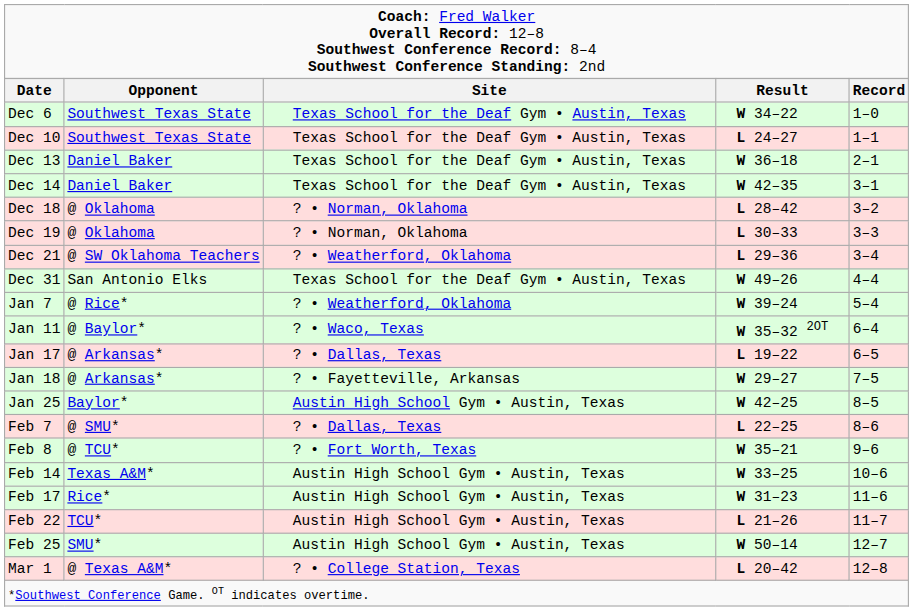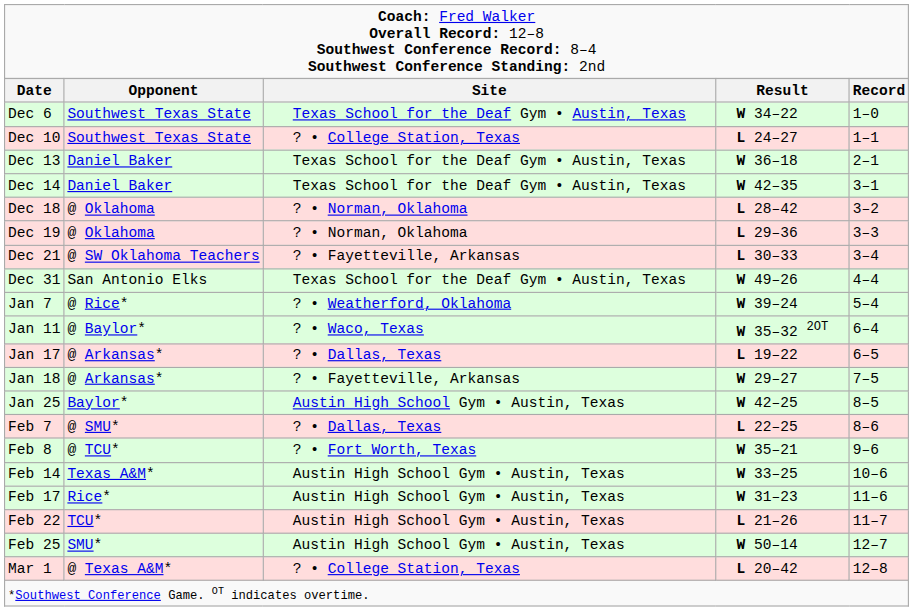Dec 10 | column 3: Texas School for the Deaf Gym • Austin, Texas -> ? • College Station, Texas
Dec 19 | column 4: L 30–33 -> L 29–36
Dec 21 | column 3: ? • Weatherford, Oklahoma -> ? • Fayetteville, Arkansas
Dec 21 | column 4: L 29–36 -> L 30–33
